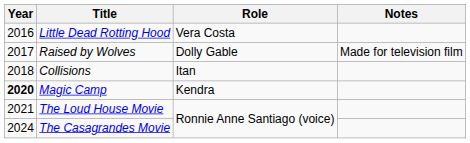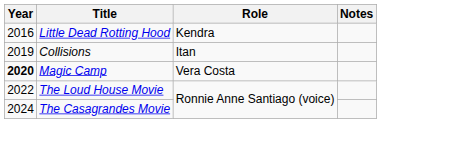Little Dead Rotting Hood | Role: Vera Costa -> Kendra
- row: 2017 | Raised by Wolves | Dolly Gable | Made for television film
Collisions | Year: 2018 -> 2019
Magic Camp | Role: Kendra -> Vera Costa
The Loud House Movie | Year: 2021 -> 2022
